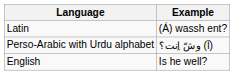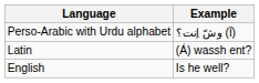rows swapped: Latin <-> Perso-Arabic with Urdu alphabet
